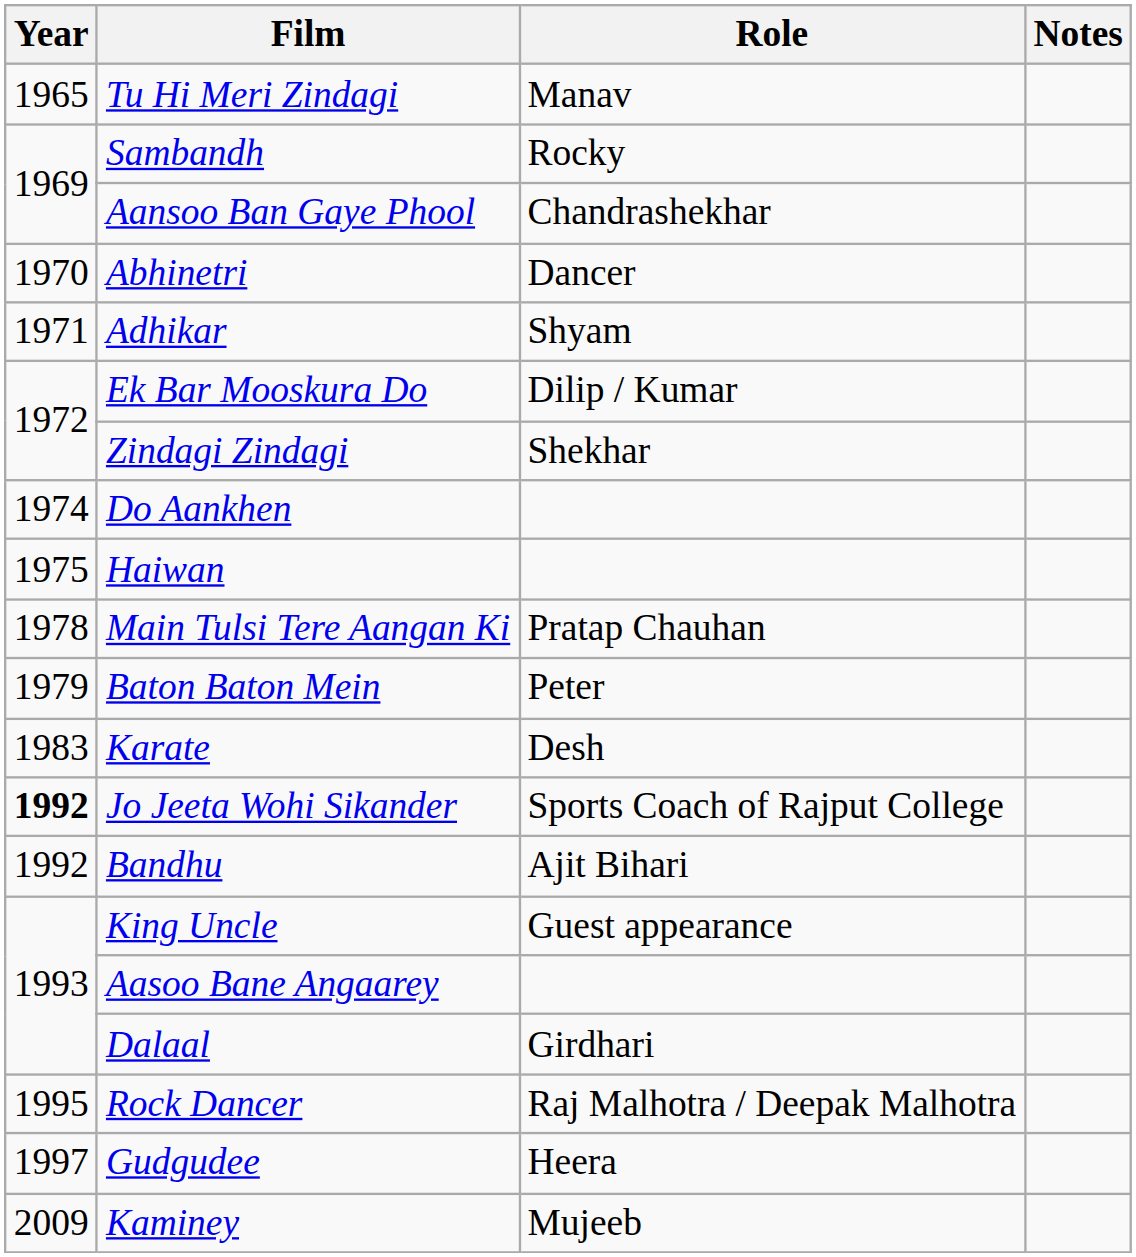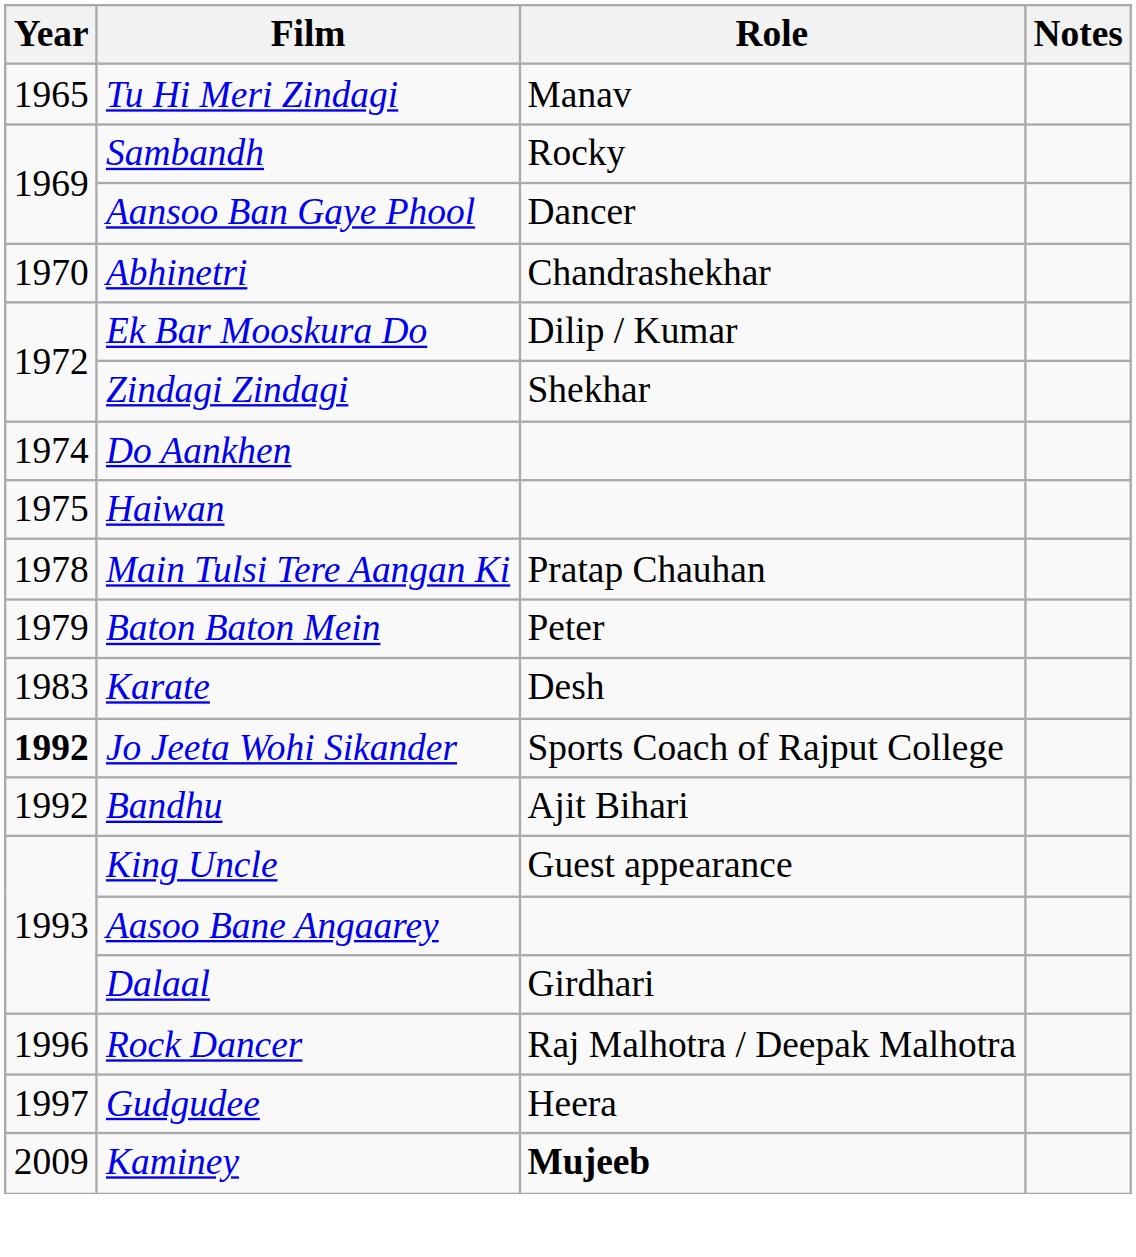Aansoo Ban Gaye Phool | Role: Chandrashekhar -> Dancer
Abhinetri | Role: Dancer -> Chandrashekhar
- row: 1971 | Adhikar | Shyam
Rock Dancer | Year: 1995 -> 1996
Kaminey | Role: normal -> bold
